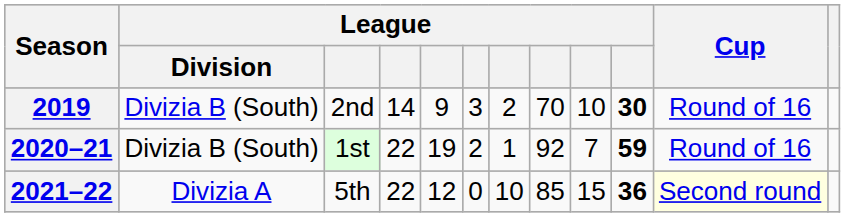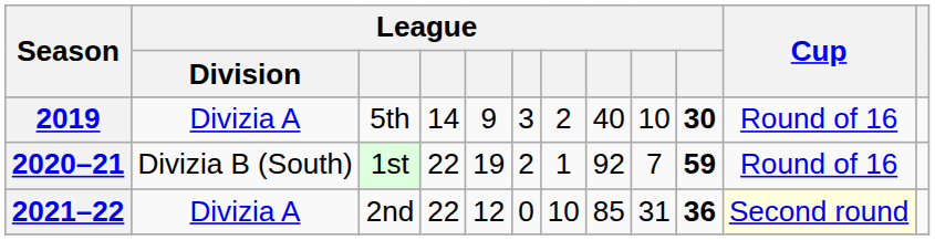2019 | League / Division: Divizia B (South) -> Divizia A
2019 | column 3: 2nd -> 5th
2019 | column 8: 70 -> 40
2021–22 | column 3: 5th -> 2nd
2021–22 | column 9: 15 -> 31
